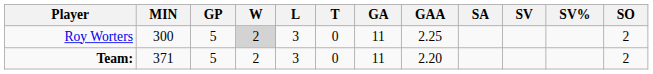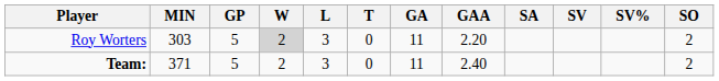Roy Worters | MIN: 300 -> 303
Roy Worters | GAA: 2.25 -> 2.20
Team: | GAA: 2.20 -> 2.40
